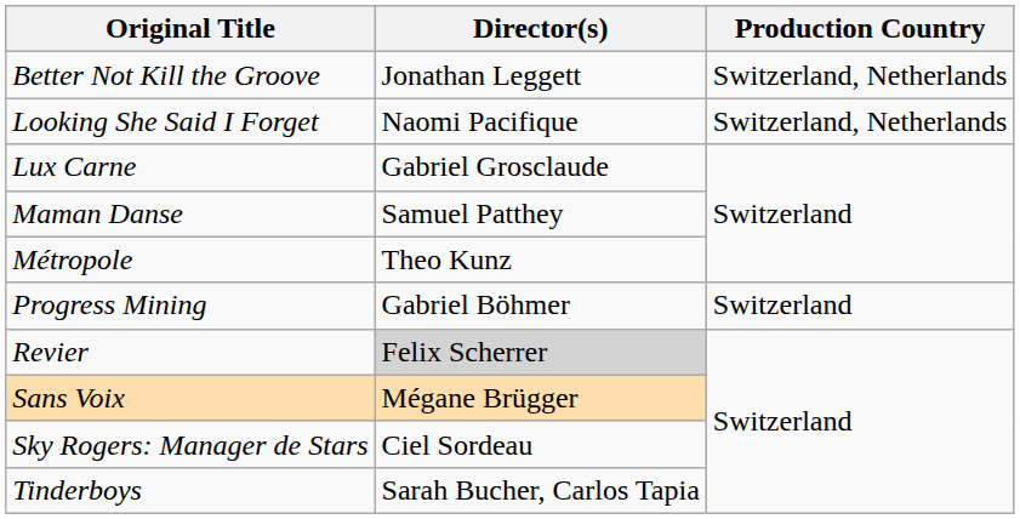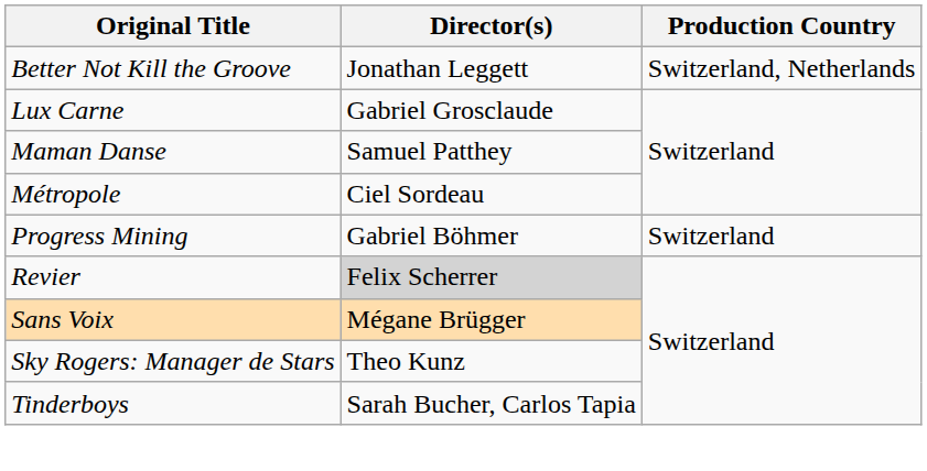- row: Looking She Said I Forget | Naomi Pacifique | Switzerland, Netherlands
Métropole | Director(s): Theo Kunz -> Ciel Sordeau
Sky Rogers: Manager de Stars | Director(s): Ciel Sordeau -> Theo Kunz
